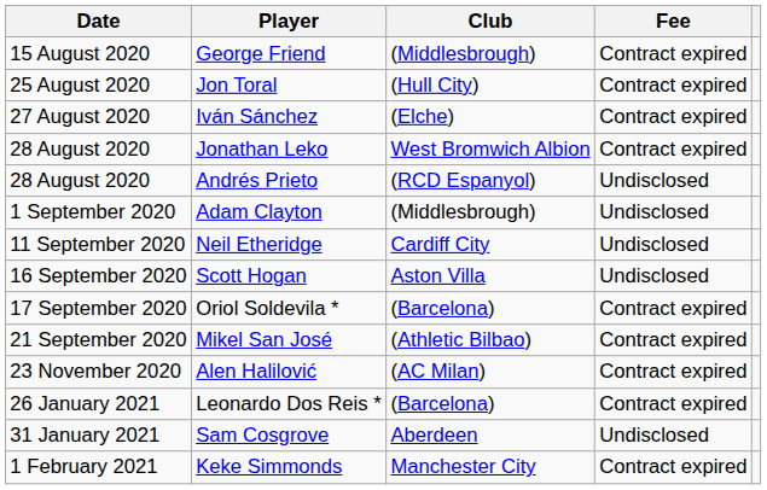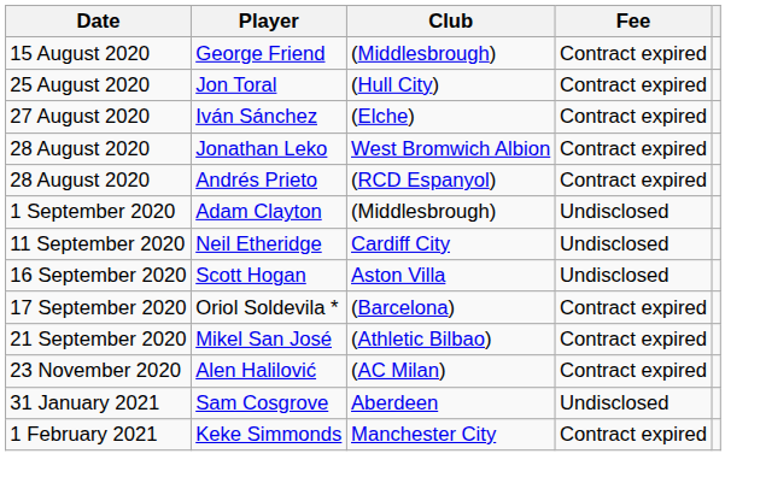Andrés Prieto | Fee: Undisclosed -> Contract expired
- row: 26 January 2021 | Leonardo Dos Reis * | (Barcelona) | Contract expired
